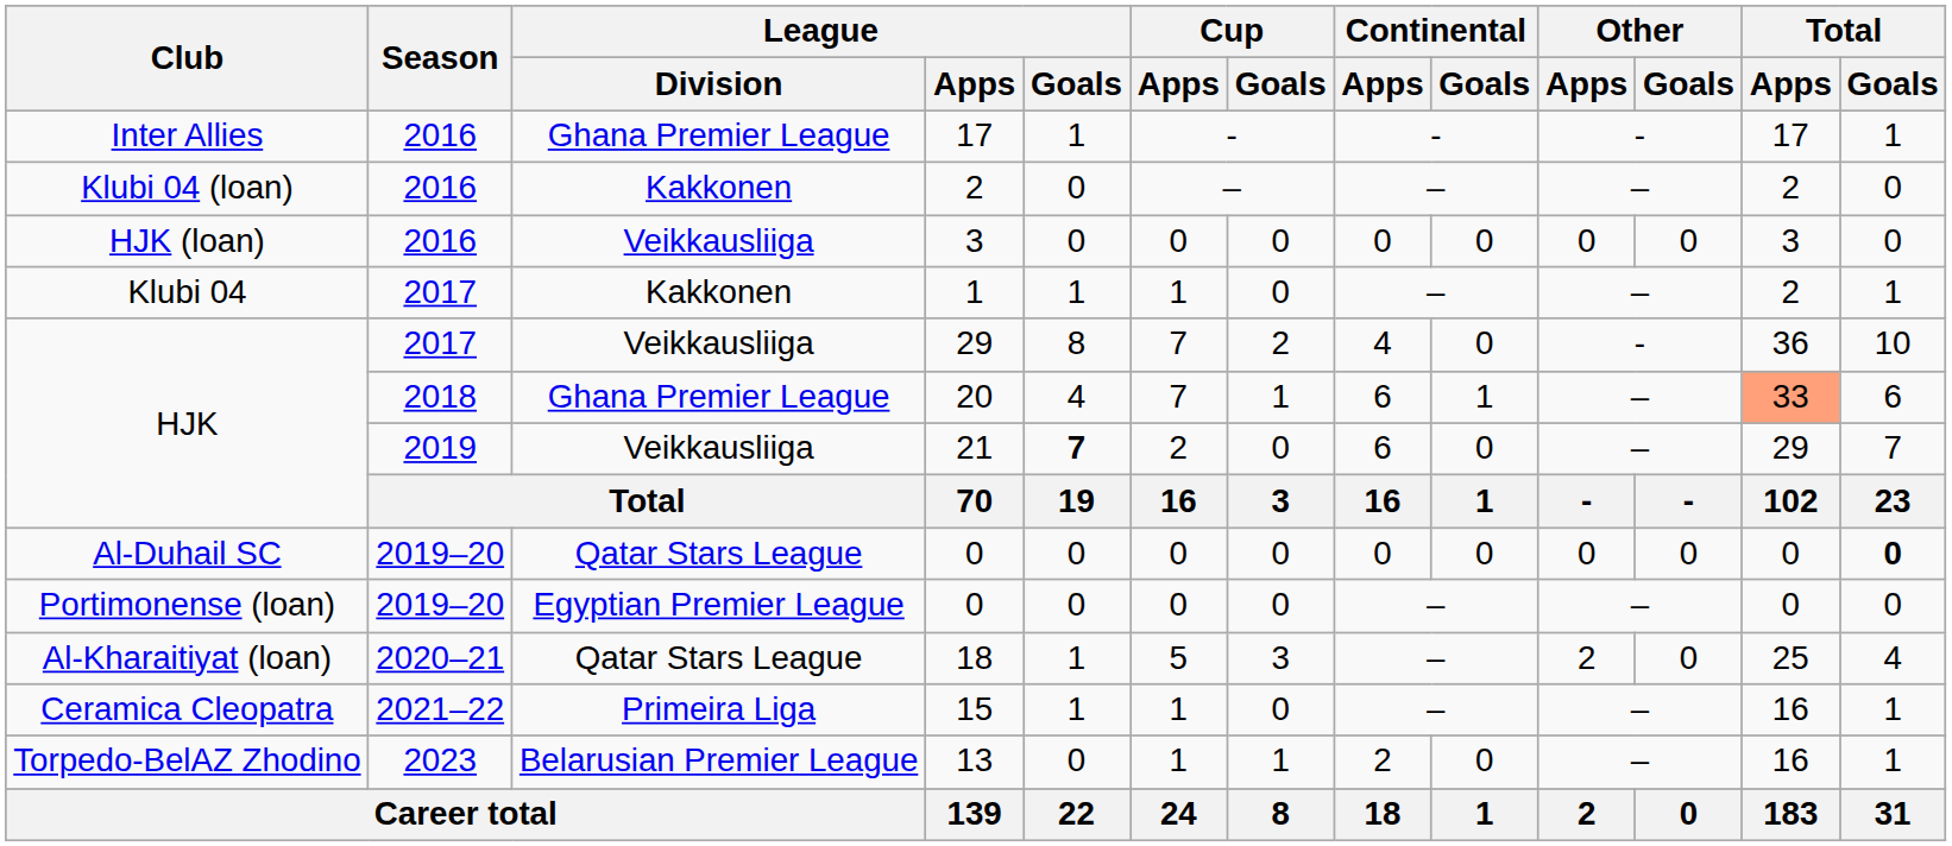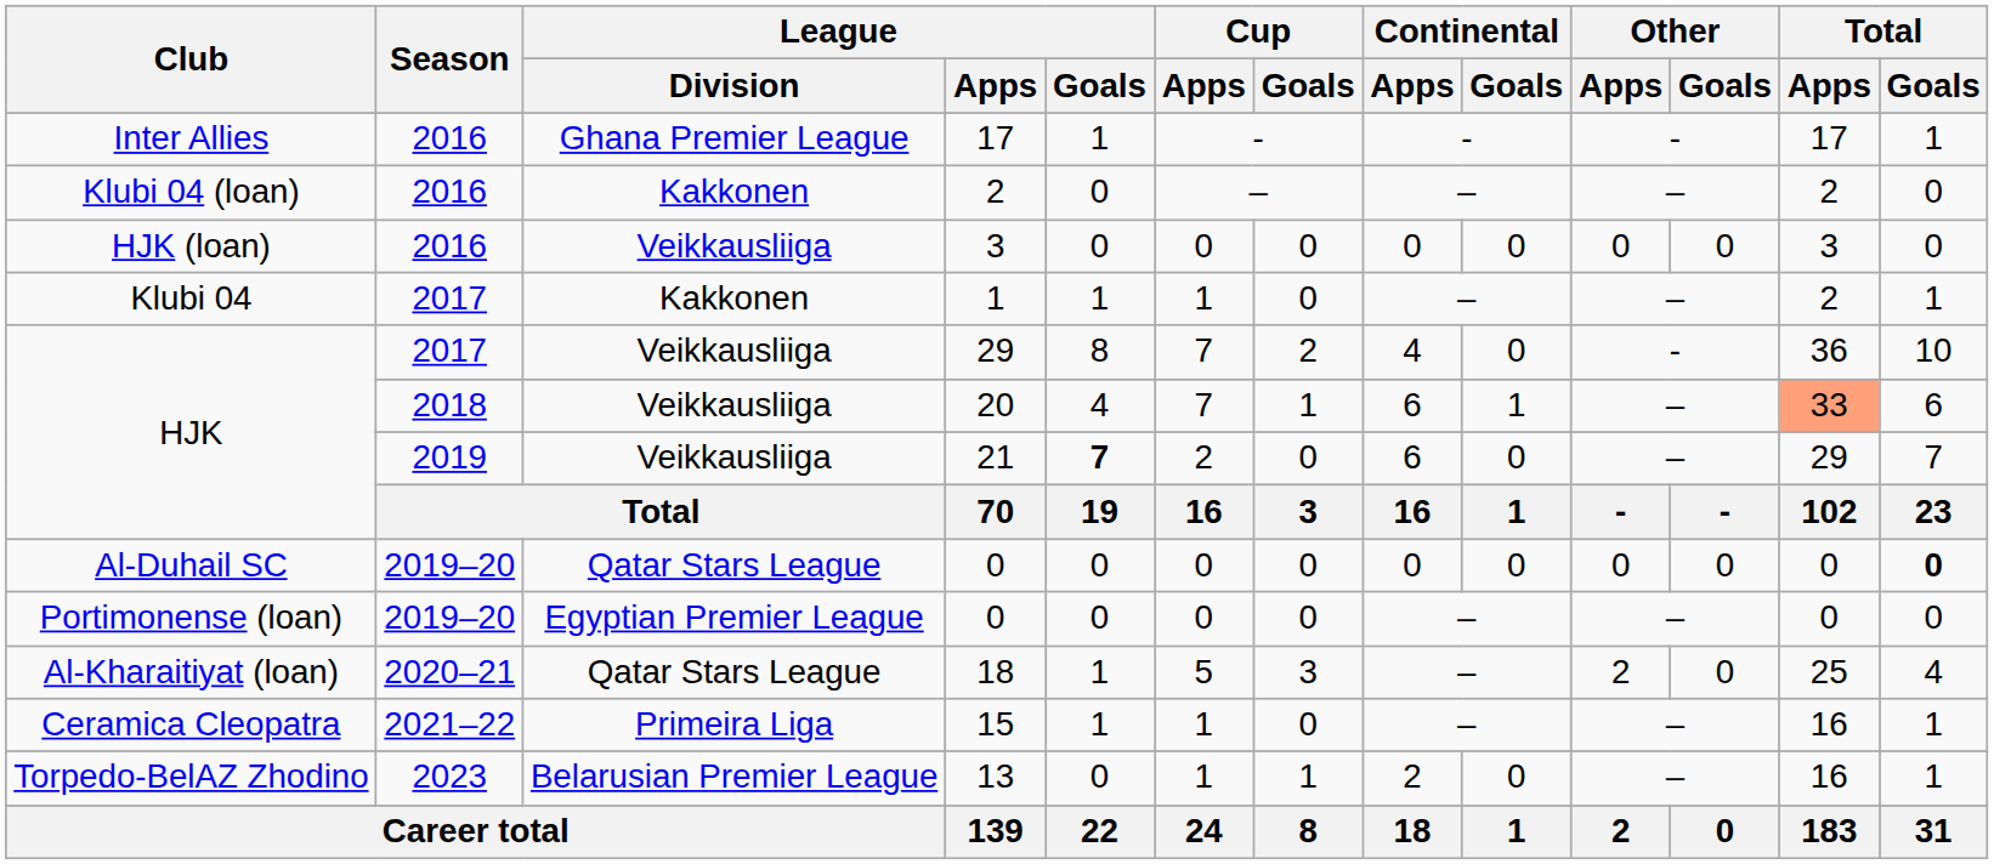20 | League / Division: Ghana Premier League -> Veikkausliiga
